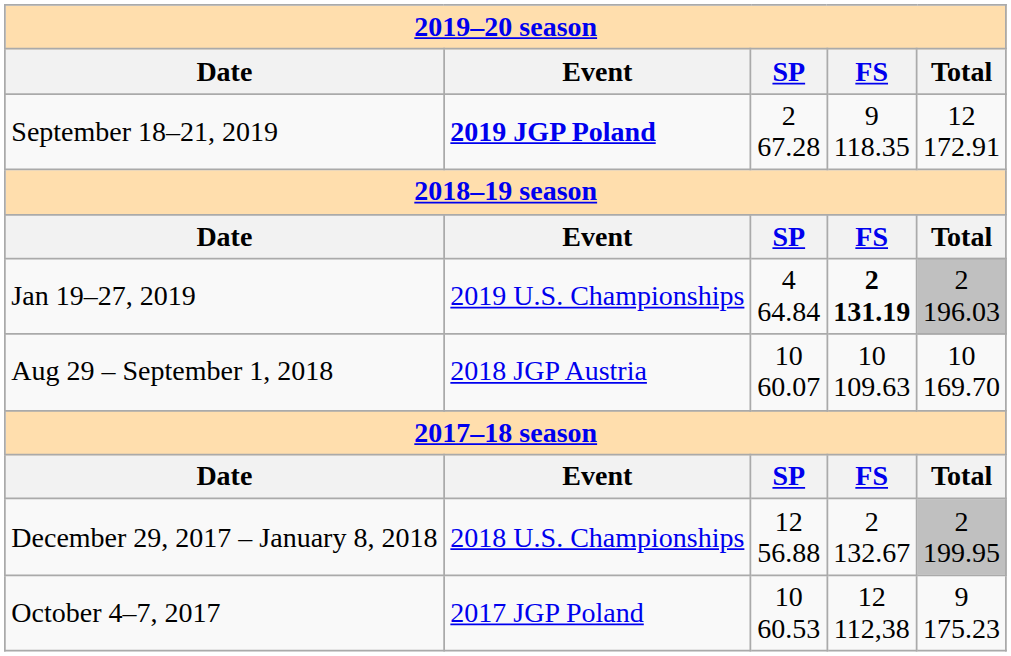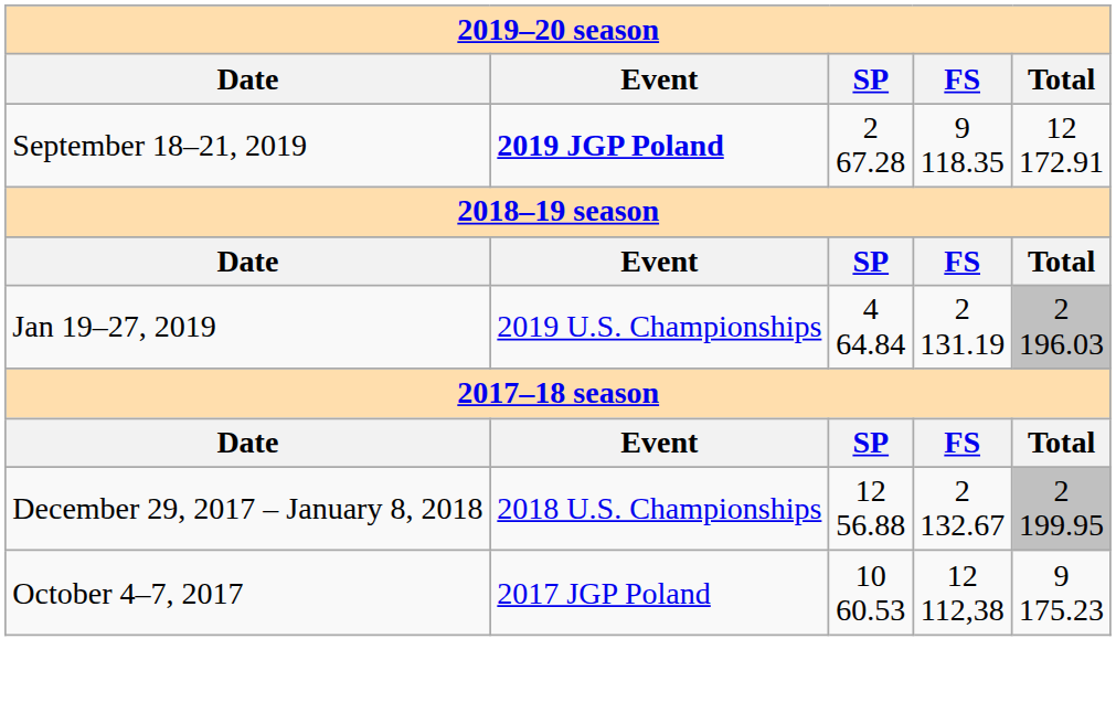Jan 19–27, 2019 | column 4: bold -> normal
- row: Aug 29 – September 1, 2018 | 2018 JGP Austria | 10 60.07 | 10 109.63 | 10 169.70
